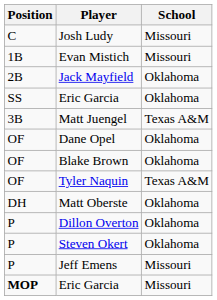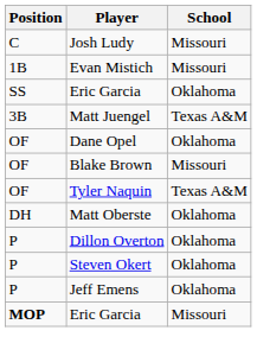- row: 2B | Jack Mayfield | Oklahoma
Blake Brown | School: Oklahoma -> Missouri
Jeff Emens | School: Missouri -> Oklahoma
